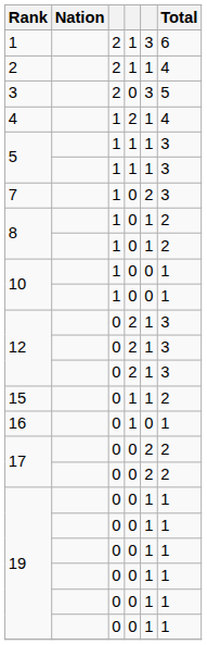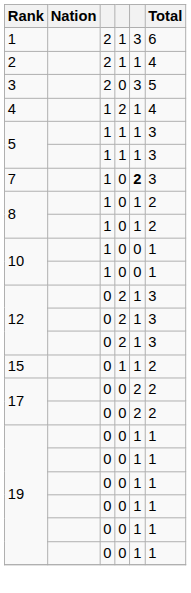7 | column 5: normal -> bold
- row: 16 | 0 | 1 | 0 | 1
